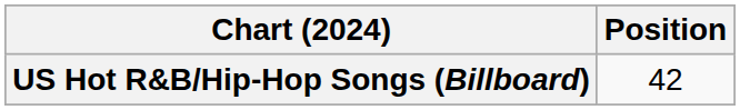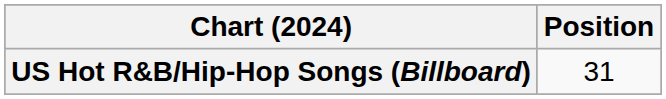US Hot R&B/Hip-Hop Songs (Billboard) | Position: 42 -> 31
